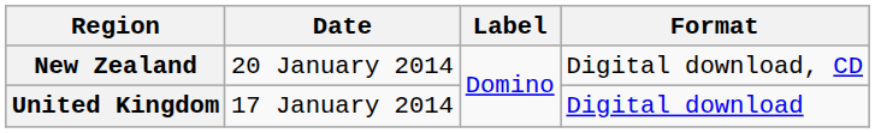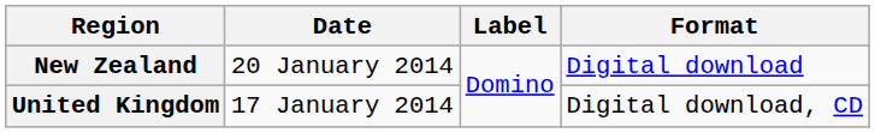New Zealand | Format: Digital download, CD -> Digital download
United Kingdom | Format: Digital download -> Digital download, CD
